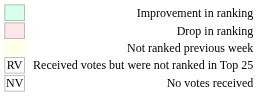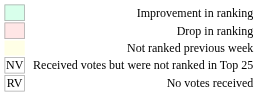Received votes but were not ranked in Top 25 | column 1: RV -> NV
No votes received | column 1: NV -> RV
